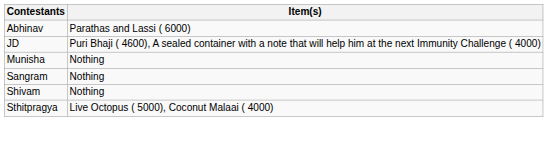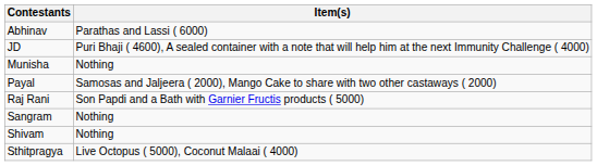+ row: Payal | Samosas and Jaljeera ( 2000), Mango Cake to share with two other castaways ( 2000)
+ row: Raj Rani | Son Papdi and a Bath with Garnier Fructis products ( 5000)
